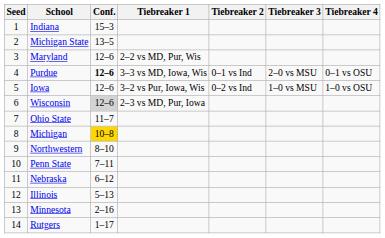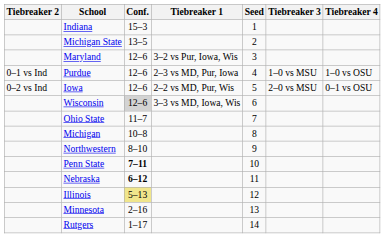columns swapped: Seed <-> Tiebreaker 2
Maryland | Tiebreaker 1: 2–2 vs MD, Pur, Wis -> 3–2 vs Pur, Iowa, Wis
Purdue | Conf.: bold -> normal
Purdue | Tiebreaker 1: 3–3 vs MD, Iowa, Wis -> 2–3 vs MD, Pur, Iowa
Purdue | Tiebreaker 3: 2–0 vs MSU -> 1–0 vs MSU
Purdue | Tiebreaker 4: 0–1 vs OSU -> 1–0 vs OSU
Iowa | Tiebreaker 1: 3–2 vs Pur, Iowa, Wis -> 2–2 vs MD, Pur, Wis
Iowa | Tiebreaker 3: 1–0 vs MSU -> 2–0 vs MSU
Iowa | Tiebreaker 4: 1–0 vs OSU -> 0–1 vs OSU
Wisconsin | Tiebreaker 1: 2–3 vs MD, Pur, Iowa -> 3–3 vs MD, Iowa, Wis
Michigan | Conf.: gold background -> no background
Penn State | Conf.: normal -> bold
Nebraska | Conf.: normal -> bold
Illinois | Conf.: no background -> khaki background
